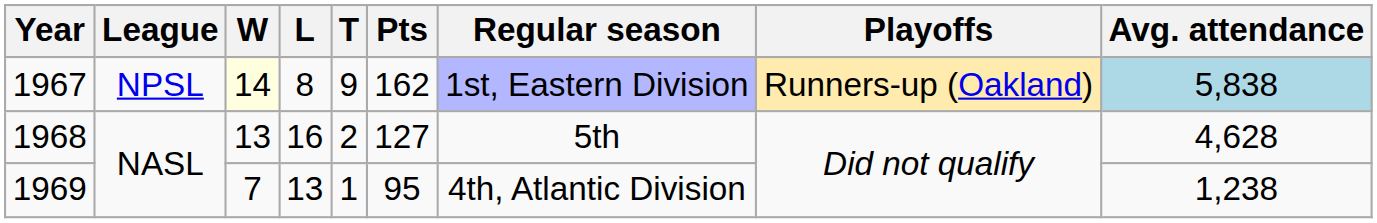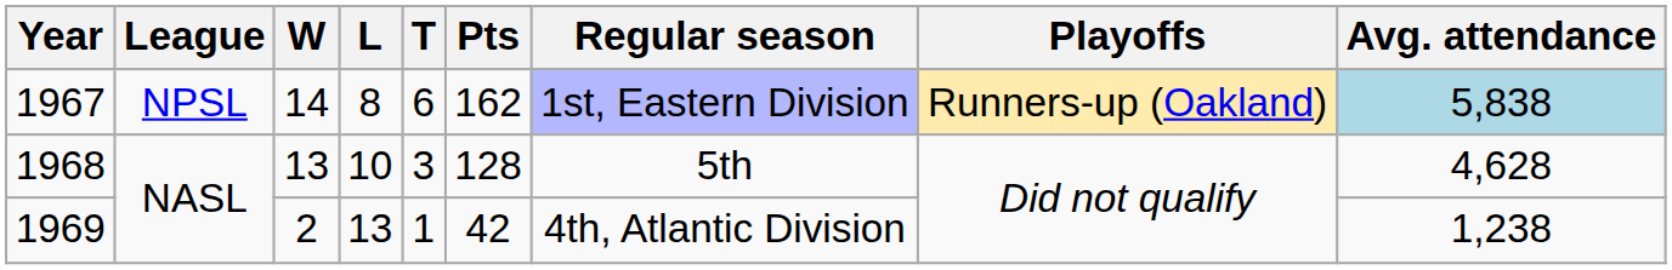1967 | W: lightyellow background -> no background
1967 | T: 9 -> 6
1968 | L: 16 -> 10
1968 | T: 2 -> 3
1968 | Pts: 127 -> 128
1969 | W: 7 -> 2
1969 | Pts: 95 -> 42
